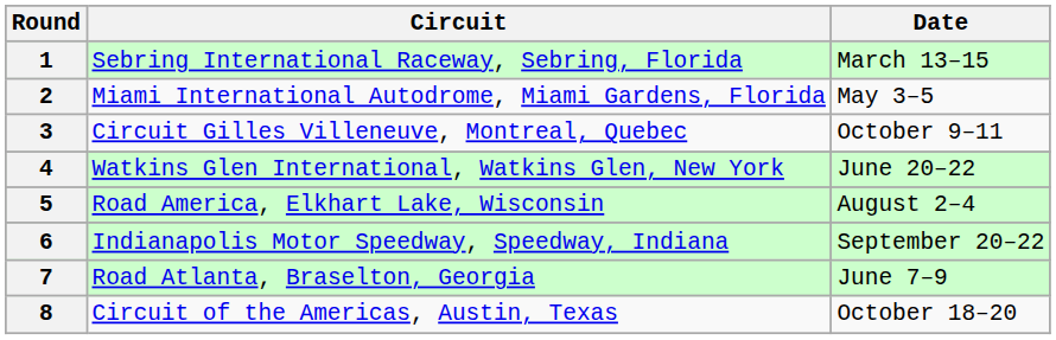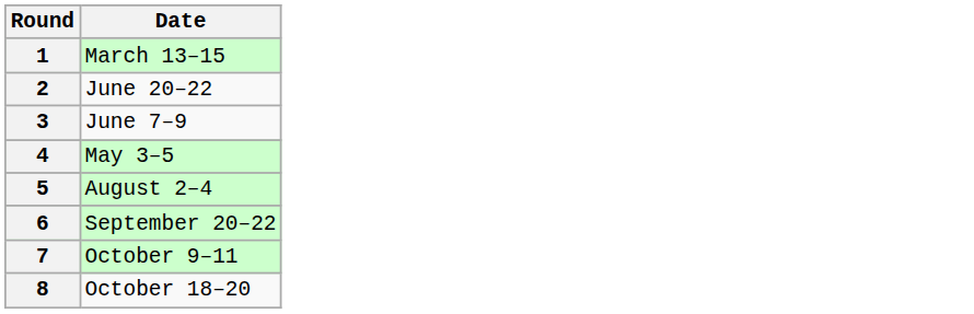- column: Circuit | Sebring International Raceway, Sebring, Florida | Miami International Autodrome, Miami Gardens, Florida | Circuit Gilles Villeneuve, Montreal, Quebec | Watkins Glen International, Watkins Glen, New York | Road America, Elkhart Lake, Wisconsin | Indianapolis Motor Speedway, Speedway, Indiana | Road Atlanta, Braselton, Georgia | Circuit of the Americas, Austin, Texas
2 | Date: May 3–5 -> June 20–22
3 | Date: October 9–11 -> June 7–9
4 | Date: June 20–22 -> May 3–5
7 | Date: June 7–9 -> October 9–11
